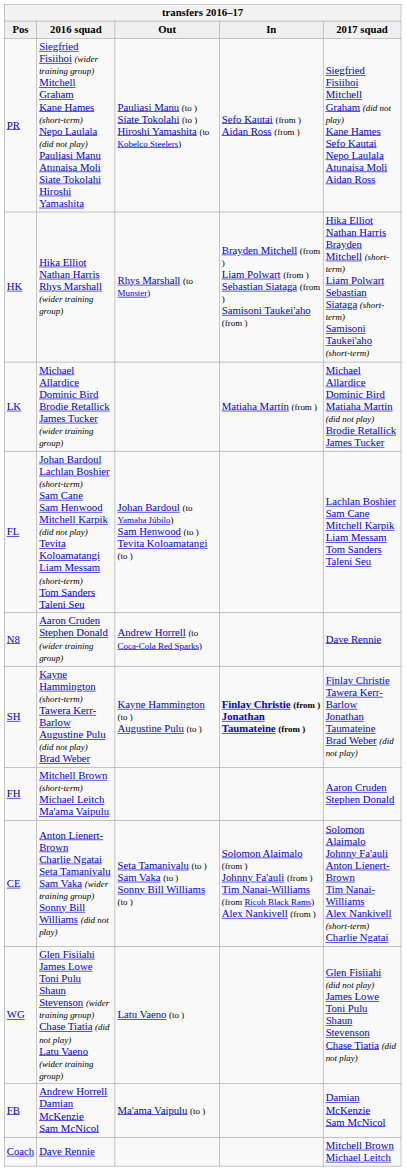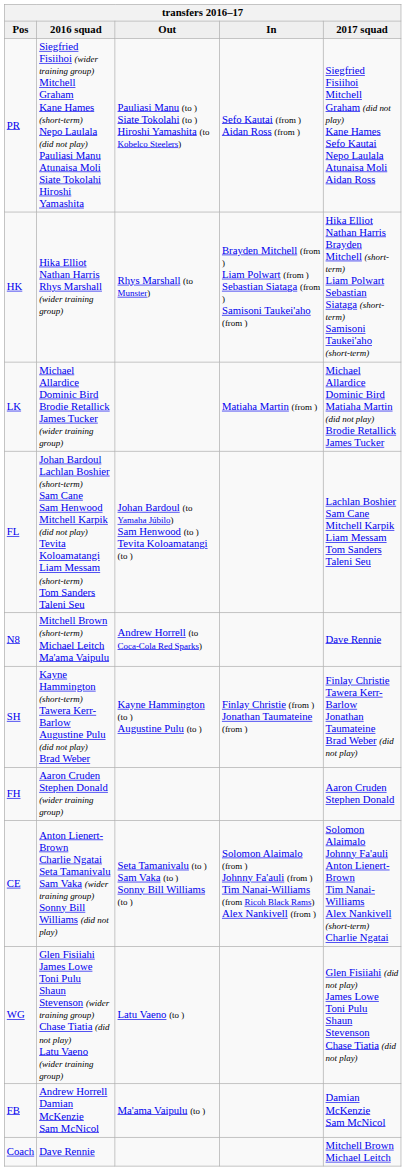N8 | 2016 squad: Aaron Cruden Stephen Donald (wider training group) -> Mitchell Brown (short-term) Michael Leitch Ma'ama Vaipulu
SH | In: bold -> normal
FH | 2016 squad: Mitchell Brown (short-term) Michael Leitch Ma'ama Vaipulu -> Aaron Cruden Stephen Donald (wider training group)
